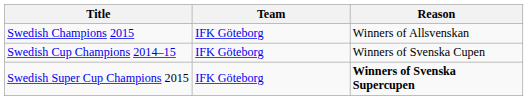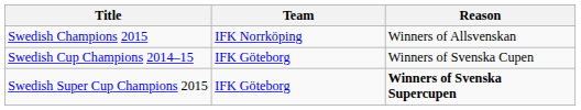Swedish Champions 2015 | Team: IFK Göteborg -> IFK Norrköping
